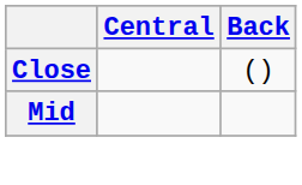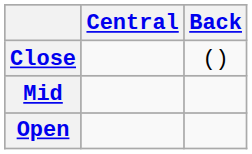+ row: Open
